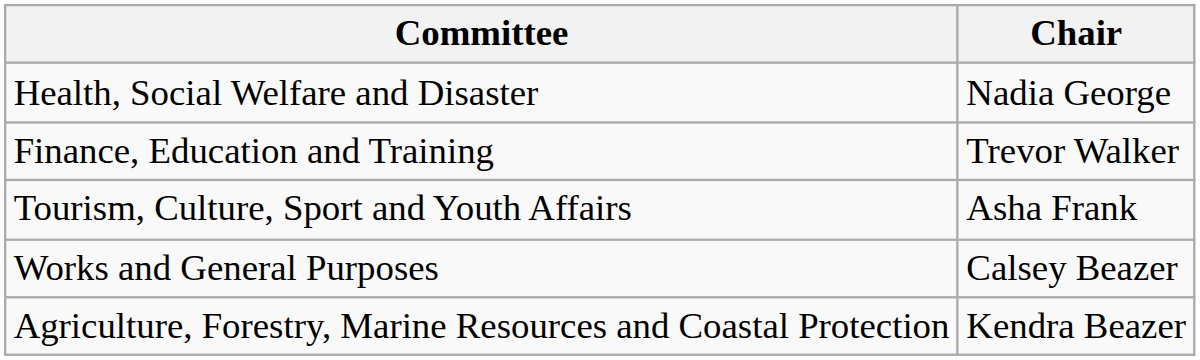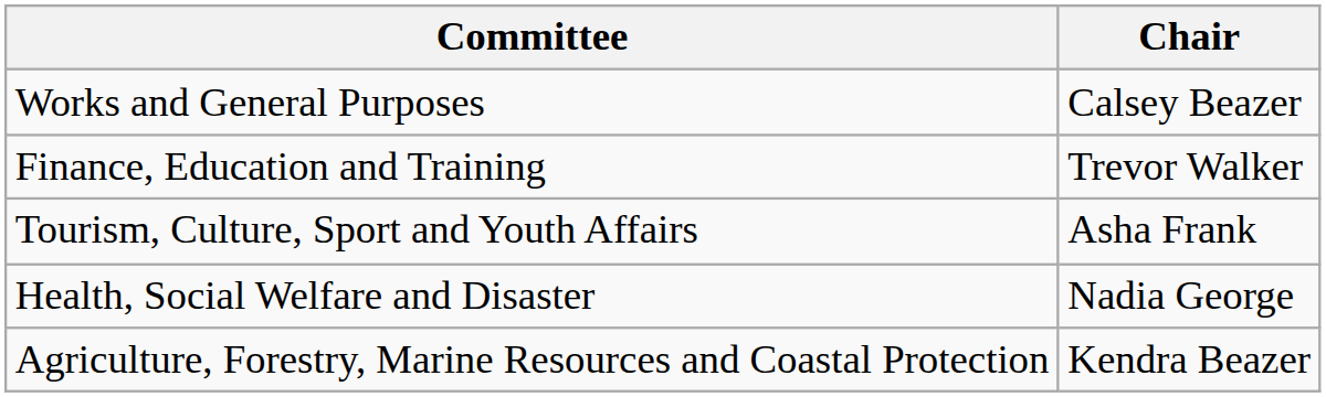rows swapped: Health, Social Welfare and Disaster <-> Works and General Purposes
